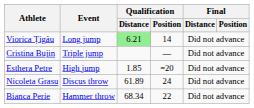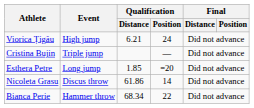Viorica Țigău | Event: Long jump -> High jump
Viorica Țigău | Qualification / Distance: lightgreen background -> no background
Viorica Țigău | Qualification / Position: 14 -> 24
Esthera Petre | Event: High jump -> Long jump
Nicoleta Grasu | Qualification / Distance: 61.89 -> 61.86
Nicoleta Grasu | Qualification / Position: 24 -> 14
